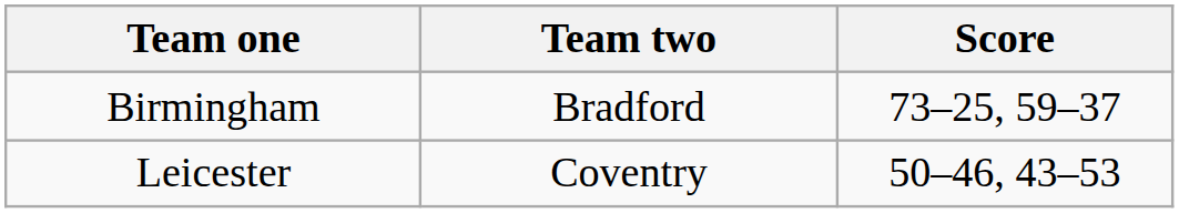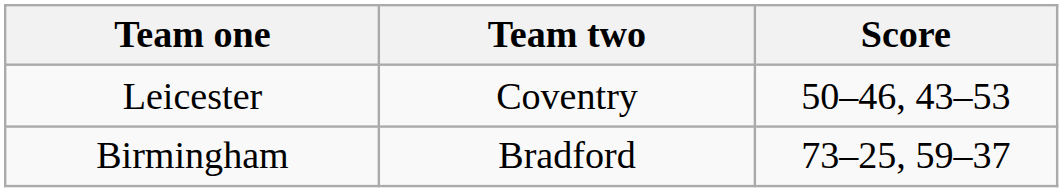rows swapped: Leicester <-> Birmingham
